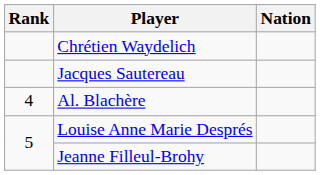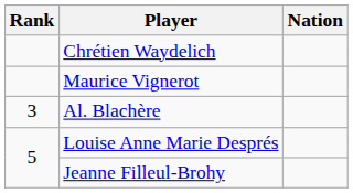+ row: Maurice Vignerot
- row: Jacques Sautereau
Al. Blachère | Rank: 4 -> 3
